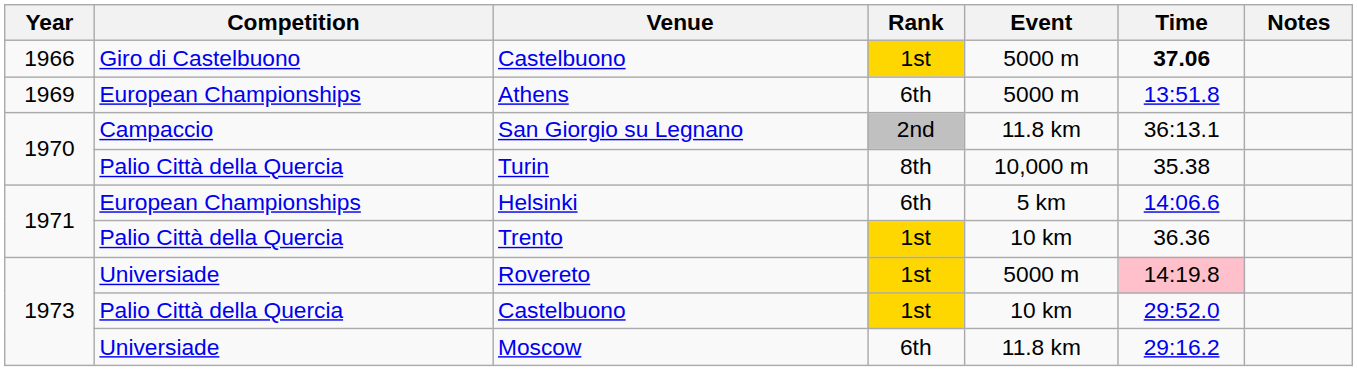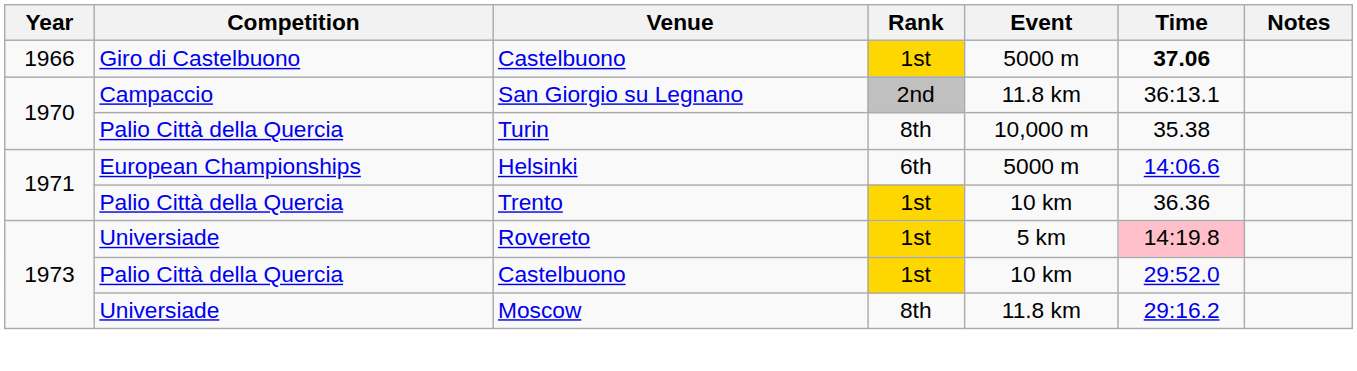- row: 1969 | European Championships | Athens | 6th | 5000 m | 13:51.8
Helsinki | Event: 5 km -> 5000 m
Rovereto | Event: 5000 m -> 5 km
Moscow | Rank: 6th -> 8th
